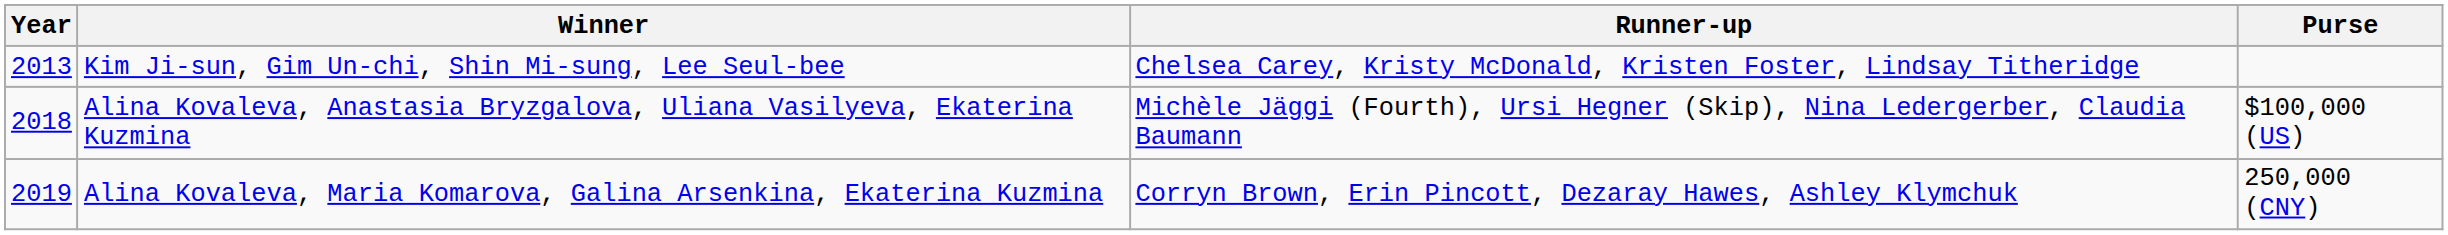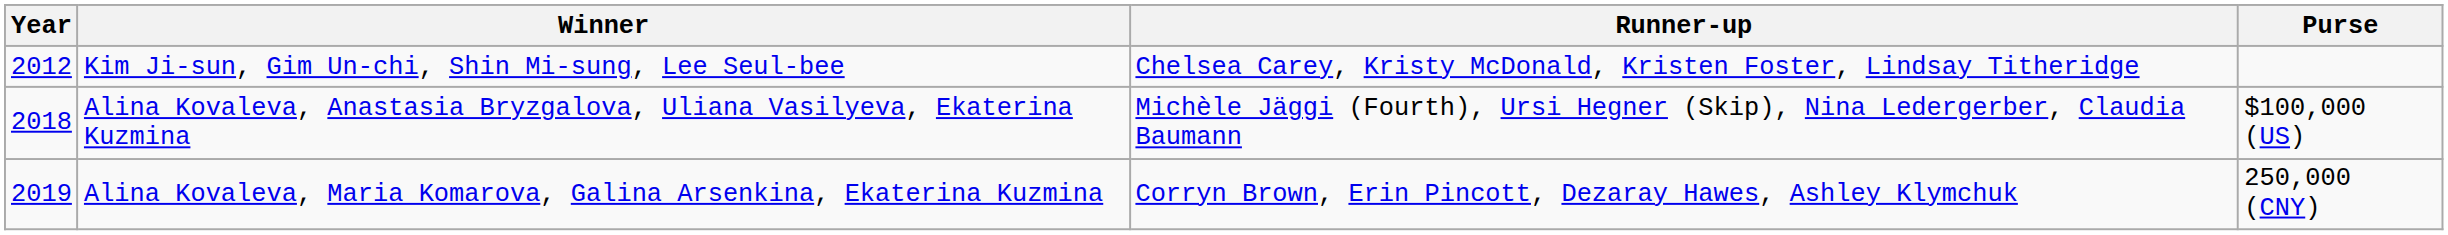Kim Ji-sun, Gim Un-chi, Shin Mi-sung, Lee Seul-bee | Year: 2013 -> 2012
